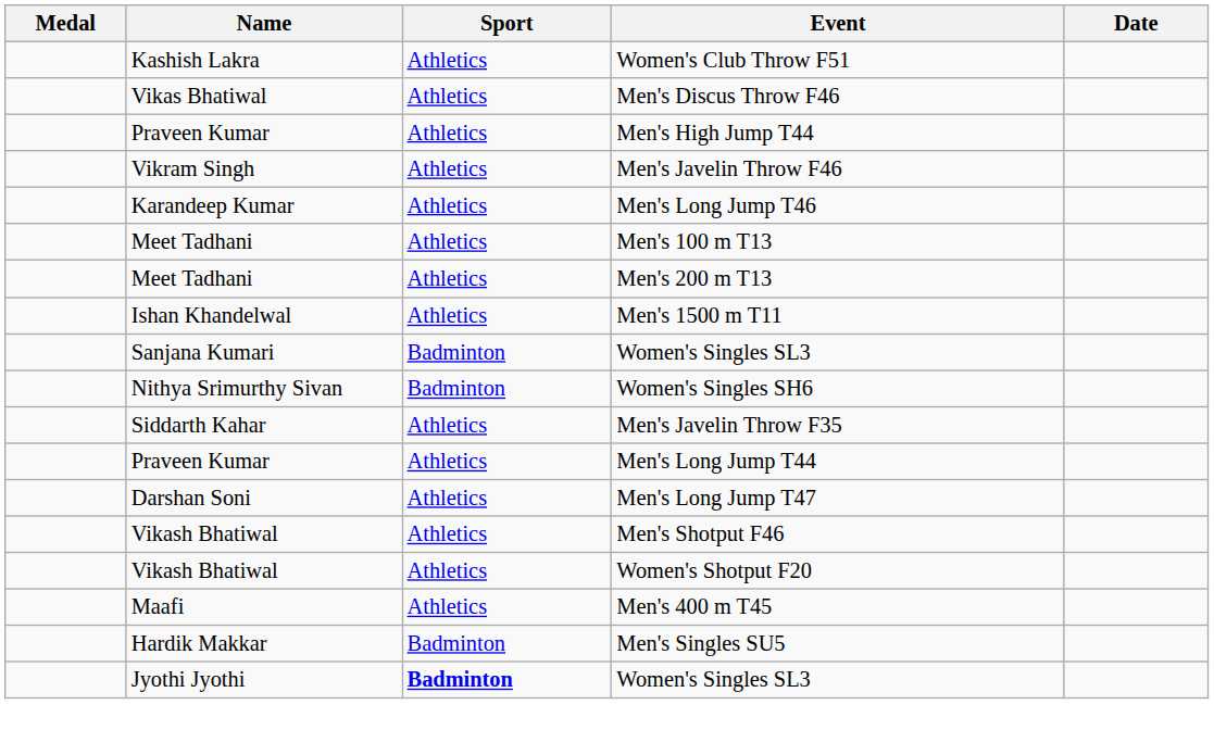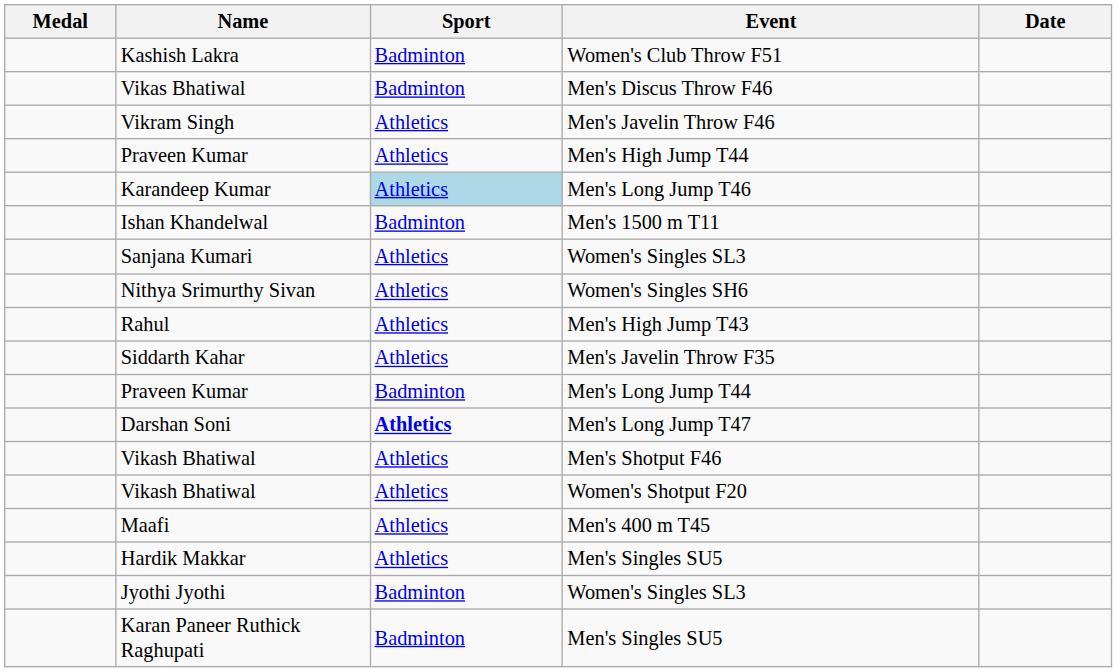Women's Club Throw F51 | Sport: Athletics -> Badminton
Men's Discus Throw F46 | Sport: Athletics -> Badminton
rows swapped: Men's High Jump T44 <-> Men's Javelin Throw F46
Men's Long Jump T46 | Sport: no background -> lightblue background
- row: Meet Tadhani | Athletics | Men's 100 m T13
- row: Meet Tadhani | Athletics | Men's 200 m T13
Men's 1500 m T11 | Sport: Athletics -> Badminton
Sanjana Kumari / Women's Singles SL3 | Sport: Badminton -> Athletics
Women's Singles SH6 | Sport: Badminton -> Athletics
+ row: Rahul | Athletics | Men's High Jump T43
Men's Long Jump T44 | Sport: Athletics -> Badminton
Men's Long Jump T47 | Sport: normal -> bold
Hardik Makkar / Men's Singles SU5 | Sport: Badminton -> Athletics
Jyothi Jyothi / Women's Singles SL3 | Sport: bold -> normal
+ row: Karan Paneer Ruthick Raghupati | Badminton | Men's Singles SU5
